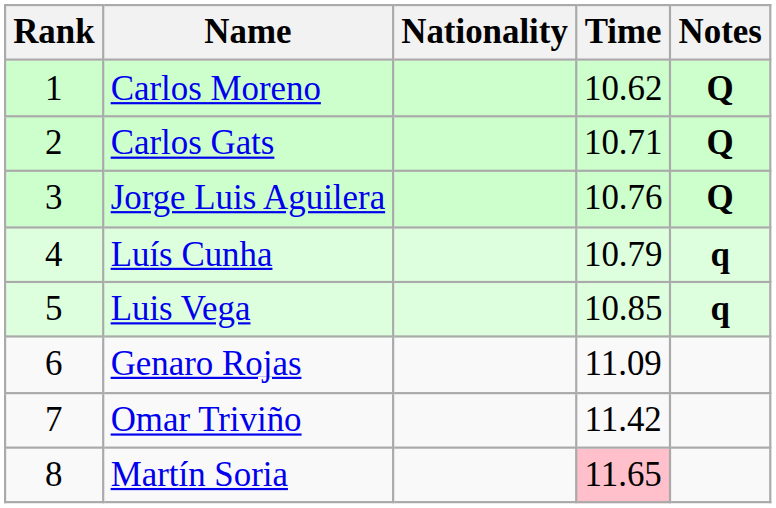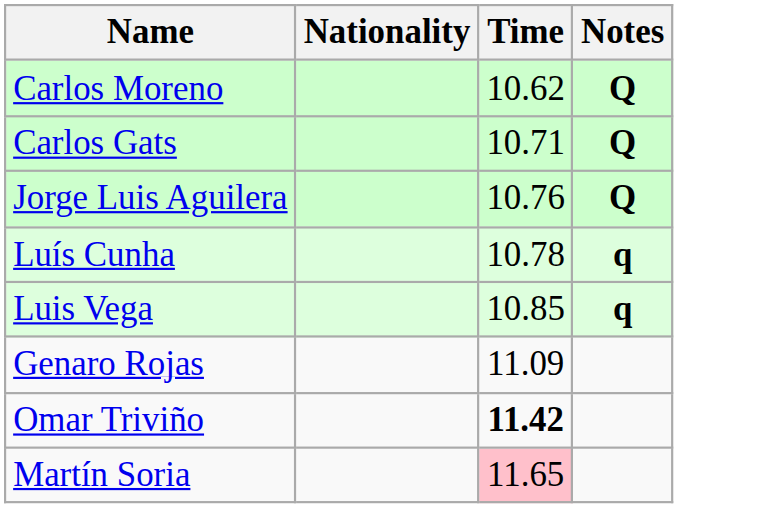- column: Rank | 1 | 2 | 3 | 4 | 5 | 6 | 7 | 8
Luís Cunha | Time: 10.79 -> 10.78
Omar Triviño | Time: normal -> bold
